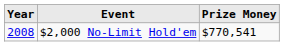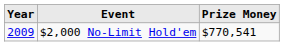$2,000 No-Limit Hold'em | Year: 2008 -> 2009
